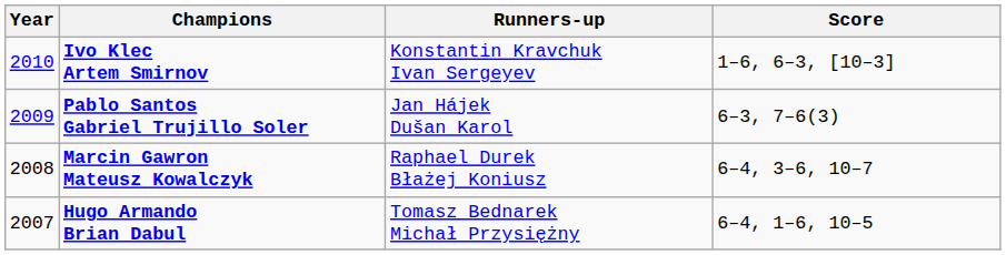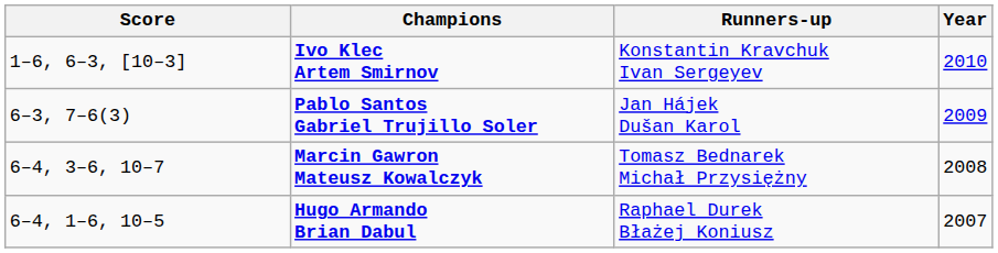columns swapped: Year <-> Score
Marcin Gawron Mateusz Kowalczyk | Runners-up: Raphael Durek Błażej Koniusz -> Tomasz Bednarek Michał Przysiężny
Hugo Armando Brian Dabul | Runners-up: Tomasz Bednarek Michał Przysiężny -> Raphael Durek Błażej Koniusz
